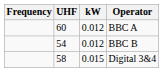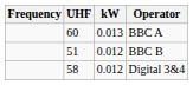BBC A | kW: 0.012 -> 0.013
BBC B | UHF: 54 -> 51
Digital 3&4 | kW: 0.015 -> 0.012
